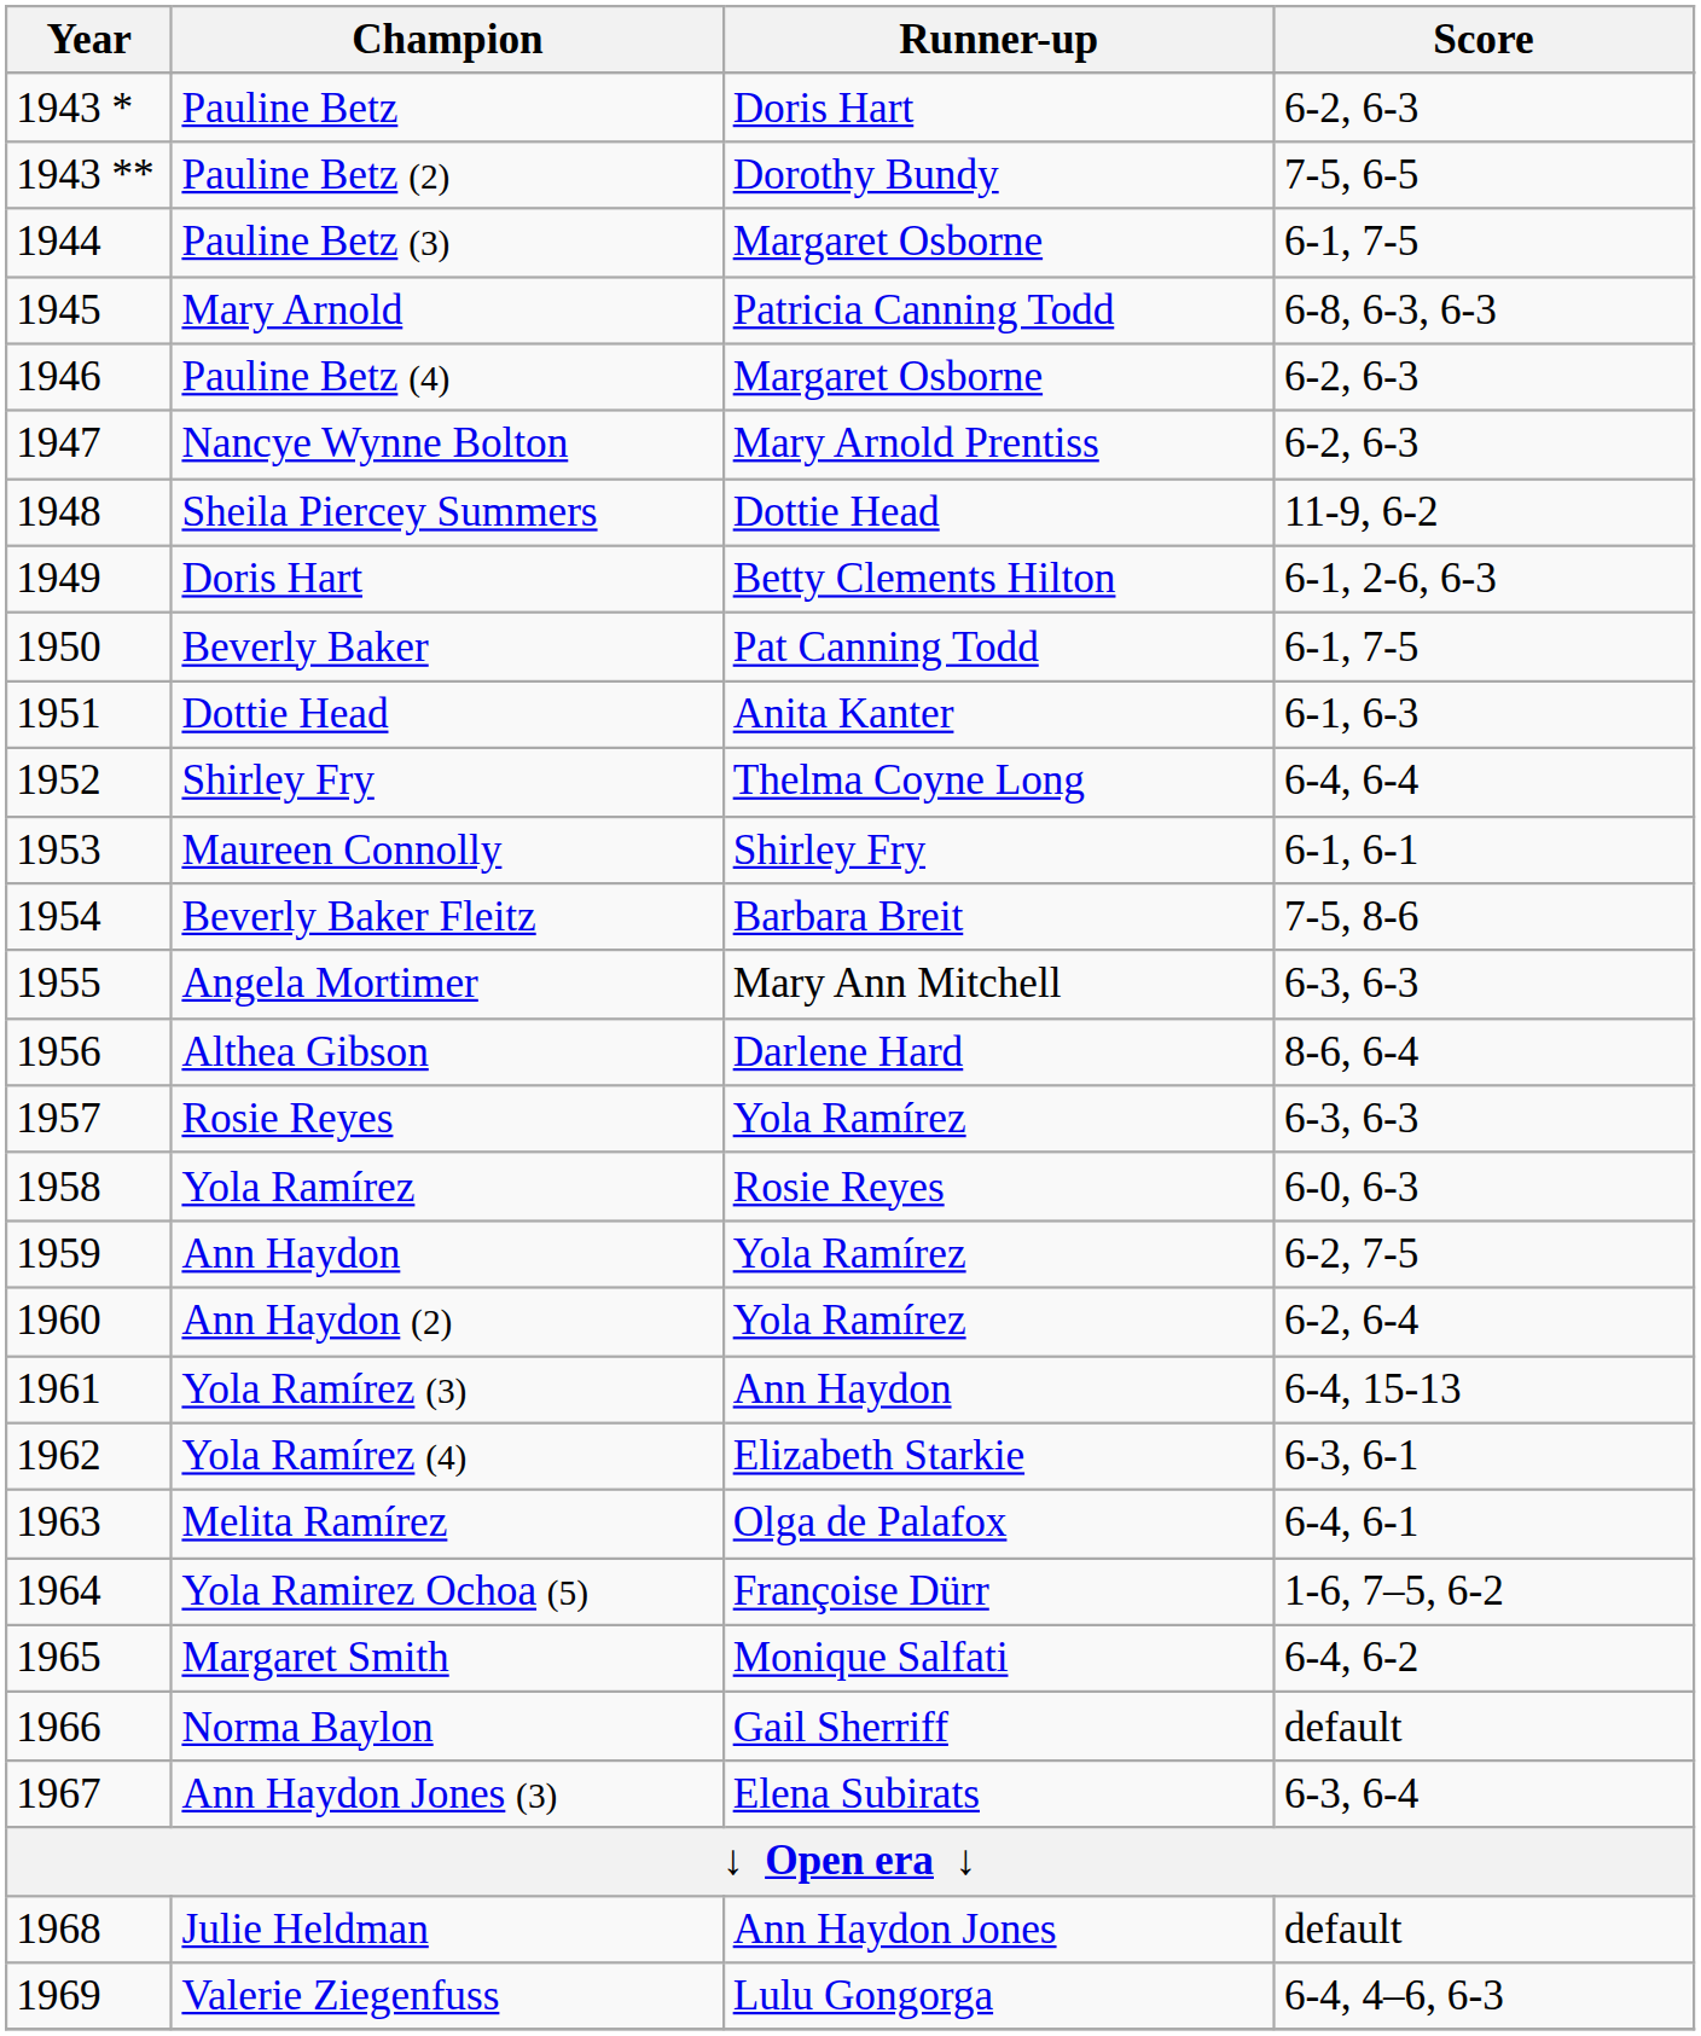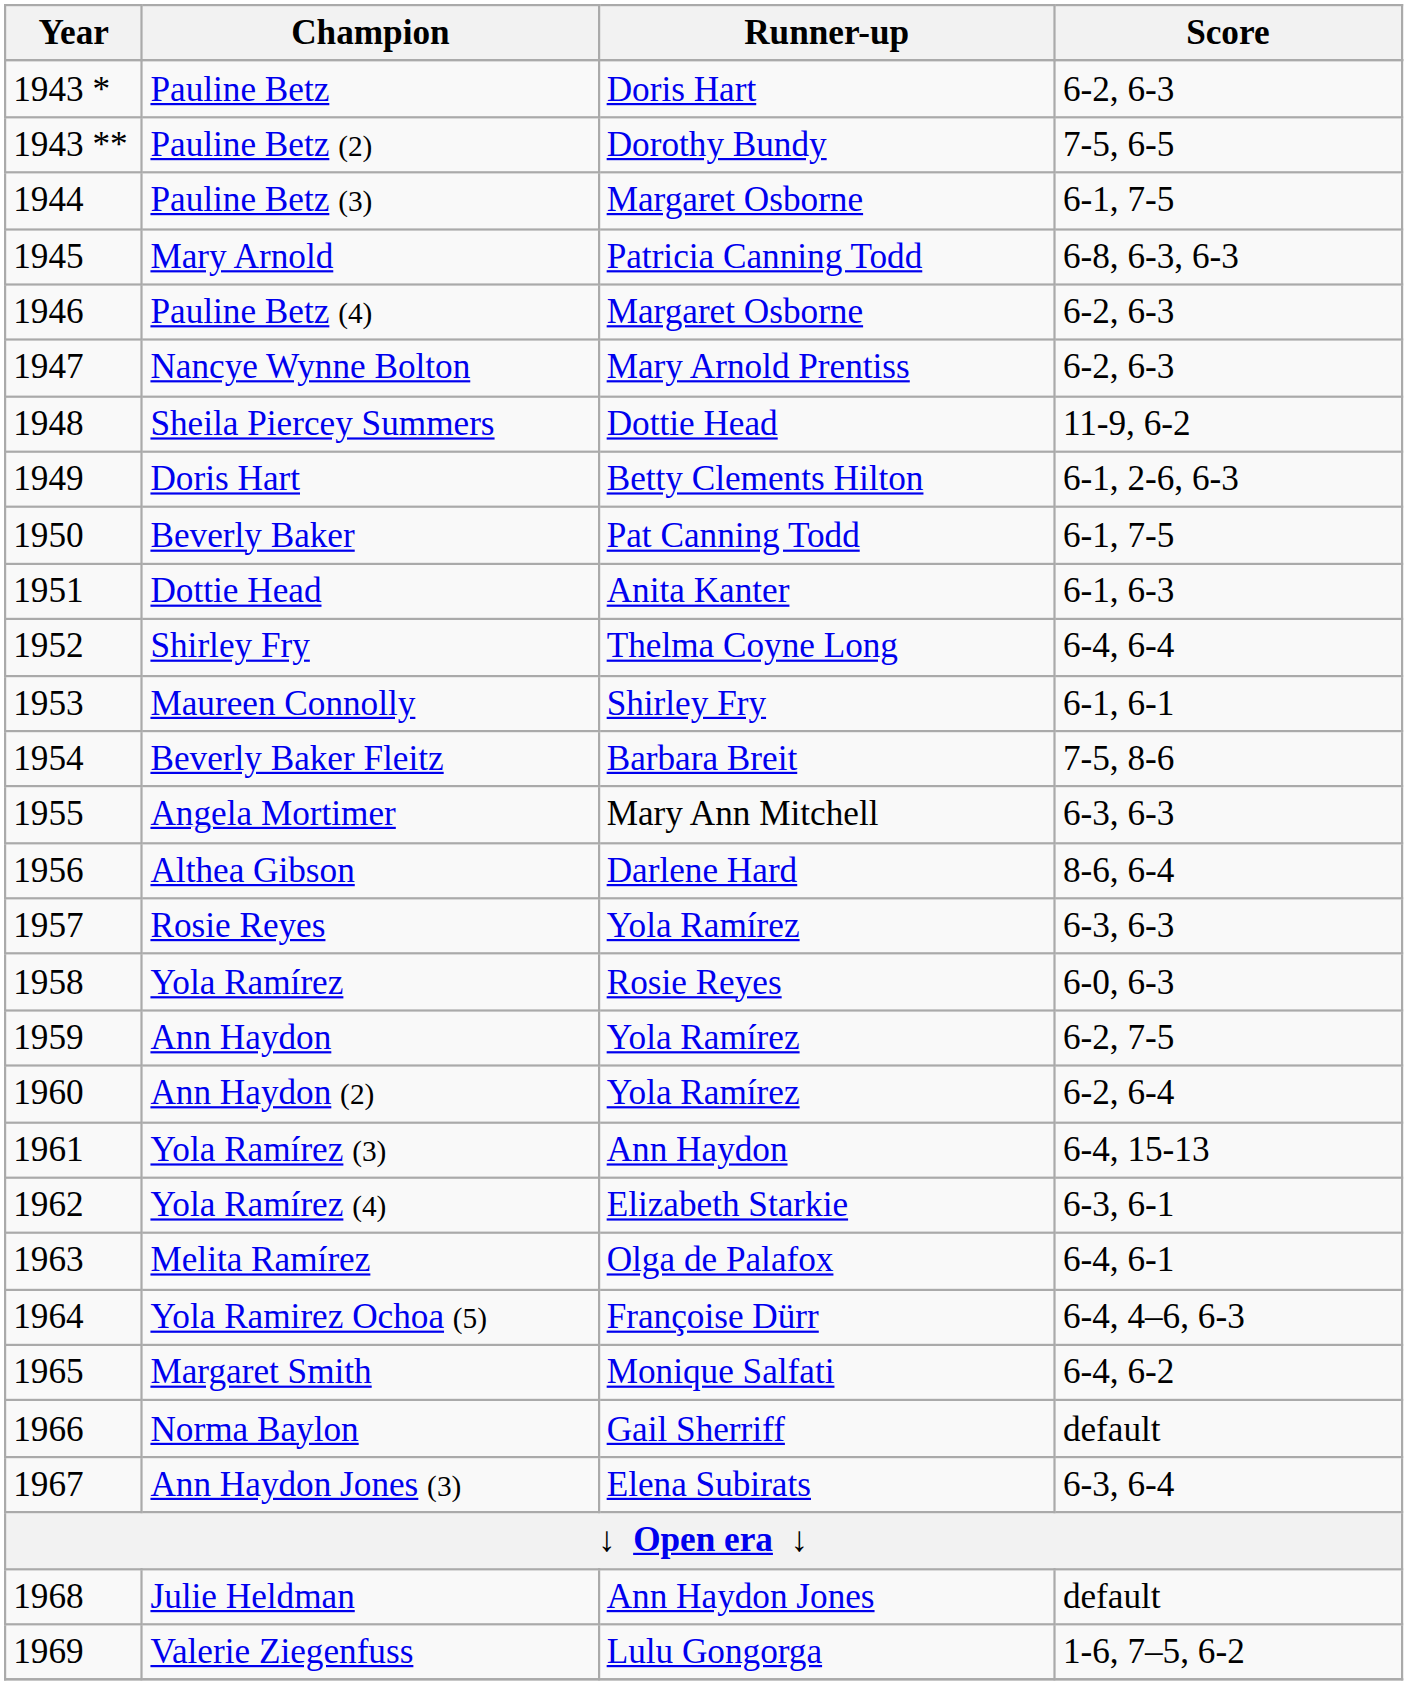Yola Ramirez Ochoa (5) | Score: 1-6, 7–5, 6-2 -> 6-4, 4–6, 6-3
Valerie Ziegenfuss | Score: 6-4, 4–6, 6-3 -> 1-6, 7–5, 6-2
